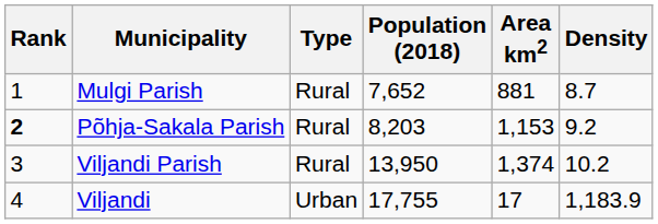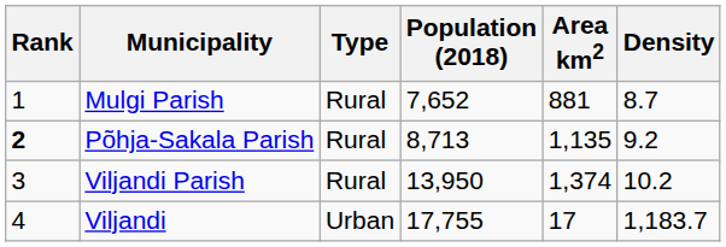Põhja-Sakala Parish | Population (2018): 8,203 -> 8,713
Põhja-Sakala Parish | Area km2: 1,153 -> 1,135
Viljandi | Density: 1,183.9 -> 1,183.7
